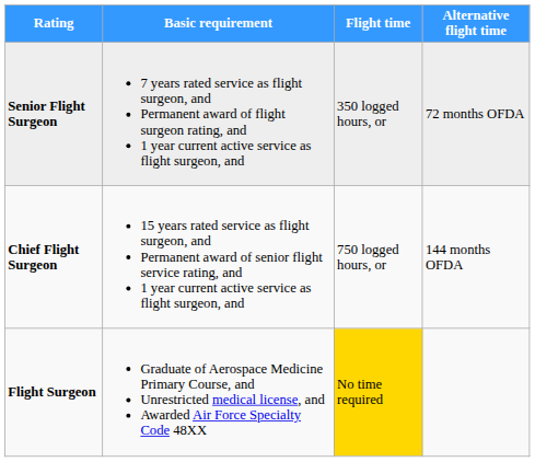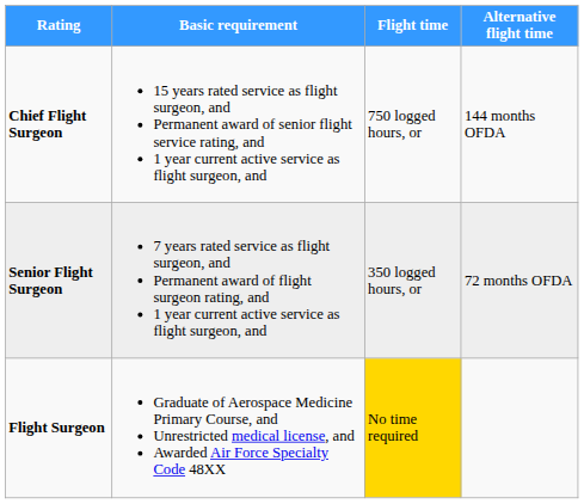rows swapped: Chief Flight Surgeon <-> Senior Flight Surgeon
